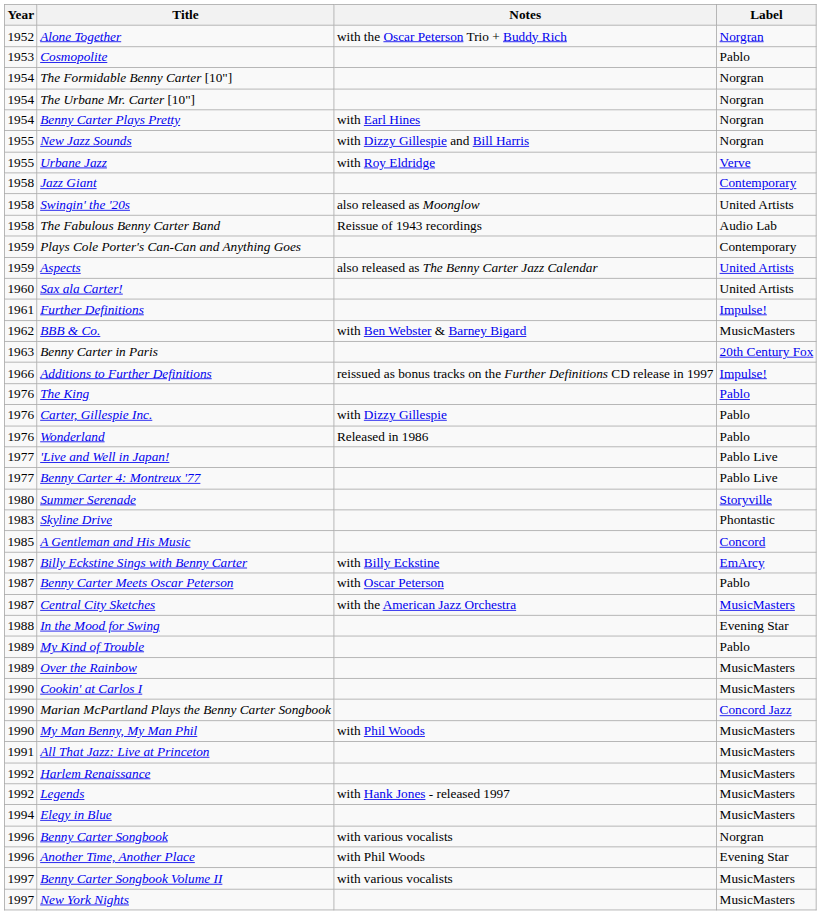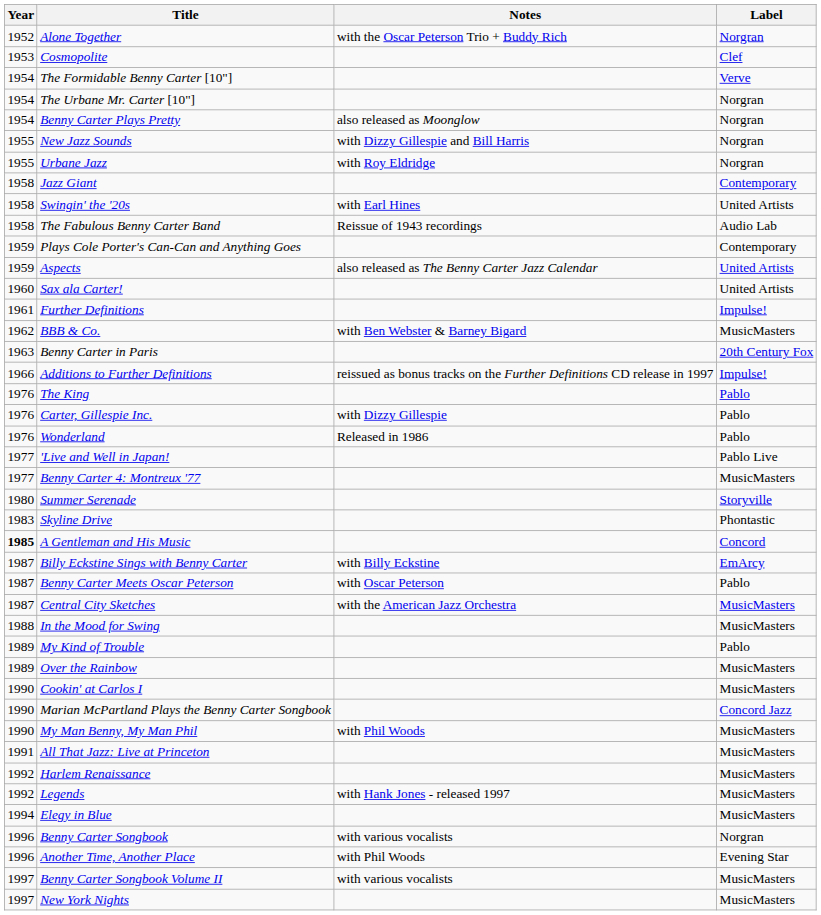Cosmopolite | Label: Pablo -> Clef
The Formidable Benny Carter [10"] | Label: Norgran -> Verve
Benny Carter Plays Pretty | Notes: with Earl Hines -> also released as Moonglow
Urbane Jazz | Label: Verve -> Norgran
Swingin' the '20s | Notes: also released as Moonglow -> with Earl Hines
Benny Carter 4: Montreux '77 | Label: Pablo Live -> MusicMasters
A Gentleman and His Music | Year: normal -> bold
In the Mood for Swing | Label: Evening Star -> MusicMasters
